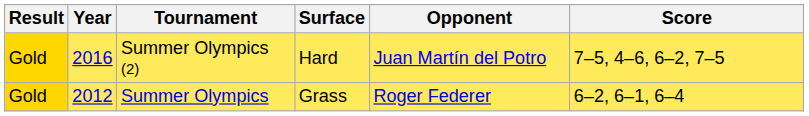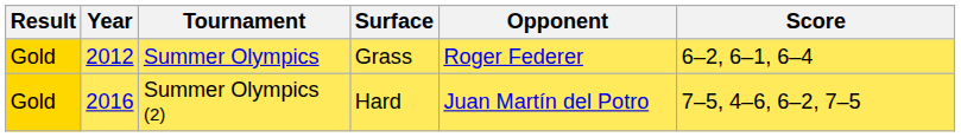rows swapped: Summer Olympics <-> Summer Olympics (2)
